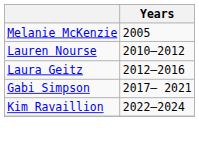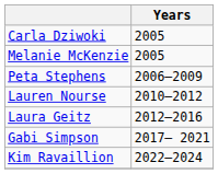+ row: Carla Dziwoki | 2005
+ row: Peta Stephens | 2006–2009
